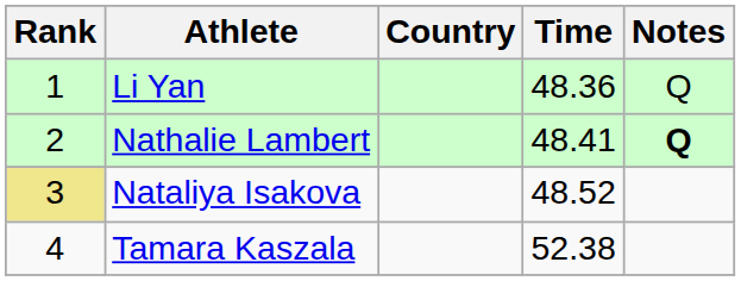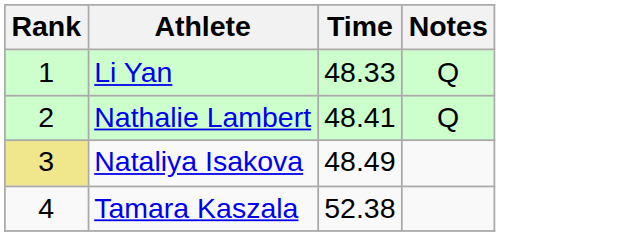- column: Country
Li Yan | Time: 48.36 -> 48.33
Nathalie Lambert | Notes: bold -> normal
Nataliya Isakova | Time: 48.52 -> 48.49
